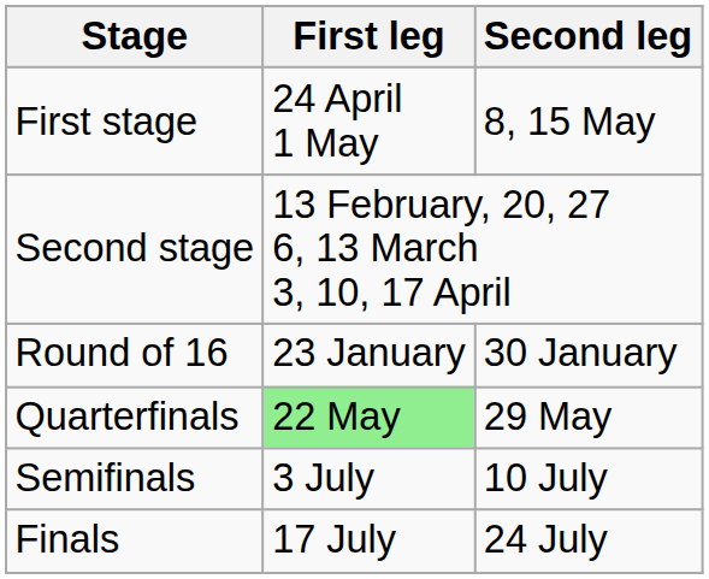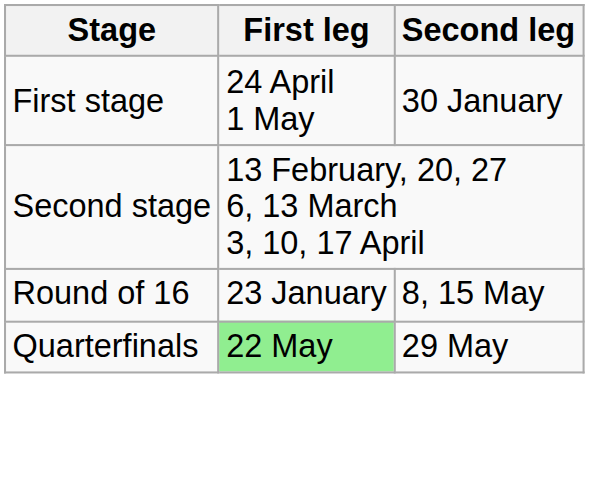First stage | Second leg: 8, 15 May -> 30 January
Round of 16 | Second leg: 30 January -> 8, 15 May
- row: Semifinals | 3 July | 10 July
- row: Finals | 17 July | 24 July
